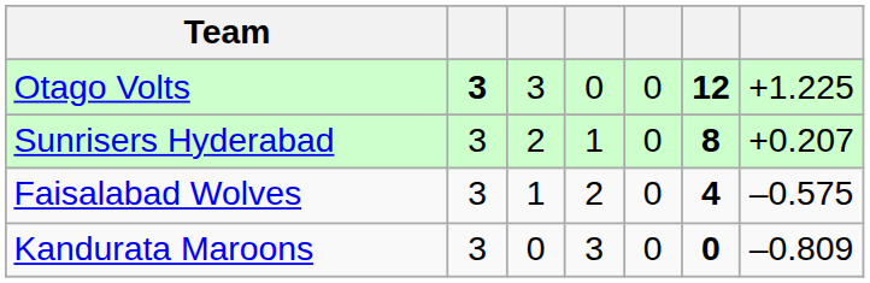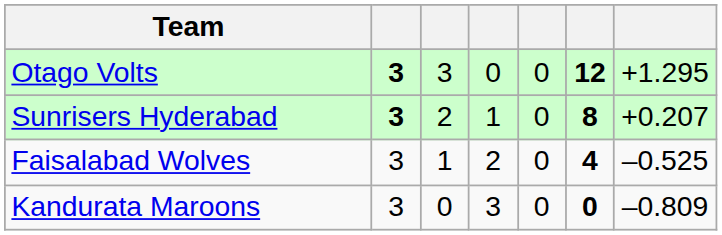Otago Volts | column 7: +1.225 -> +1.295
Sunrisers Hyderabad | column 2: normal -> bold
Faisalabad Wolves | column 7: –0.575 -> –0.525
